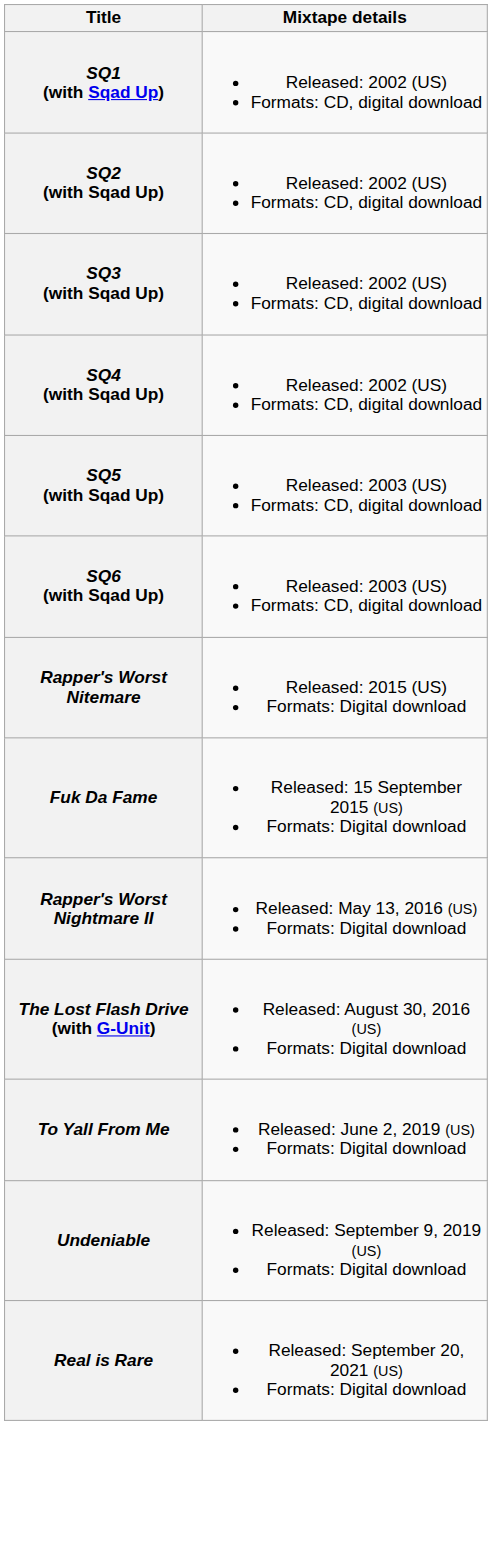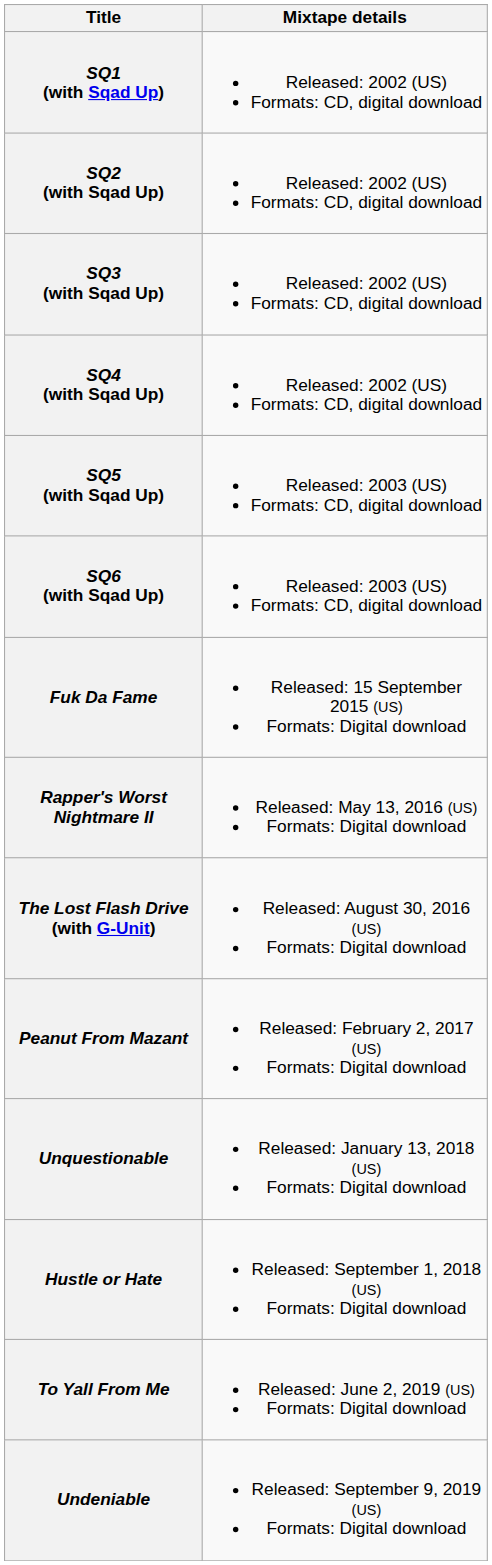- row: Rapper's Worst Nitemare | Released: 2015 (US) Formats: Digital download
+ row: Peanut From Mazant | Released: February 2, 2017 (US) Formats: Digital download
+ row: Unquestionable | Released: January 13, 2018 (US) Formats: Digital download
+ row: Hustle or Hate | Released: September 1, 2018 (US) Formats: Digital download
- row: Real is Rare | Released: September 20, 2021 (US) Formats: Digital download
